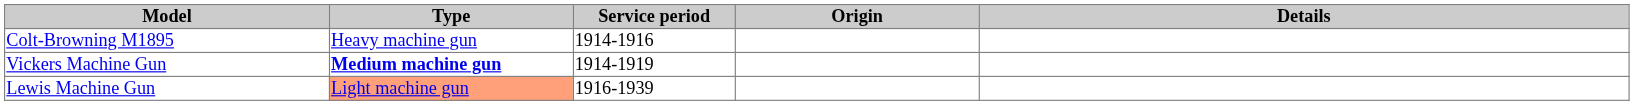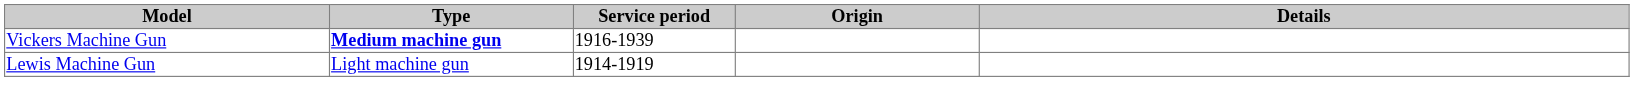- row: Colt-Browning M1895 | Heavy machine gun | 1914-1916
Vickers Machine Gun | Service period: 1914-1919 -> 1916-1939
Lewis Machine Gun | Type: lightsalmon background -> no background
Lewis Machine Gun | Service period: 1916-1939 -> 1914-1919
